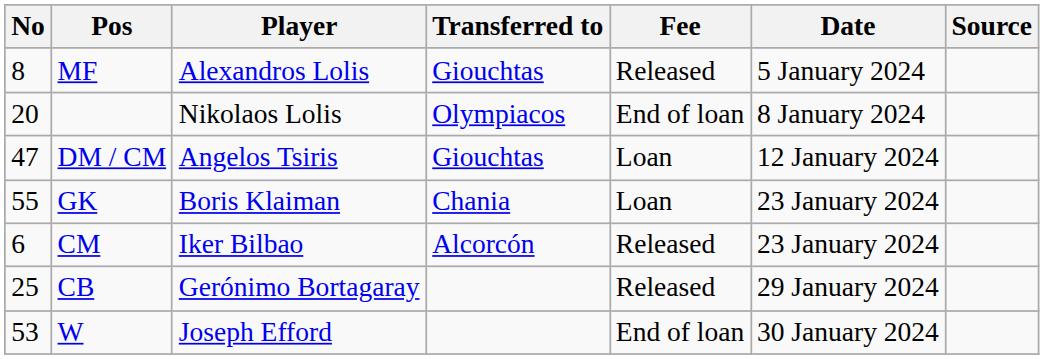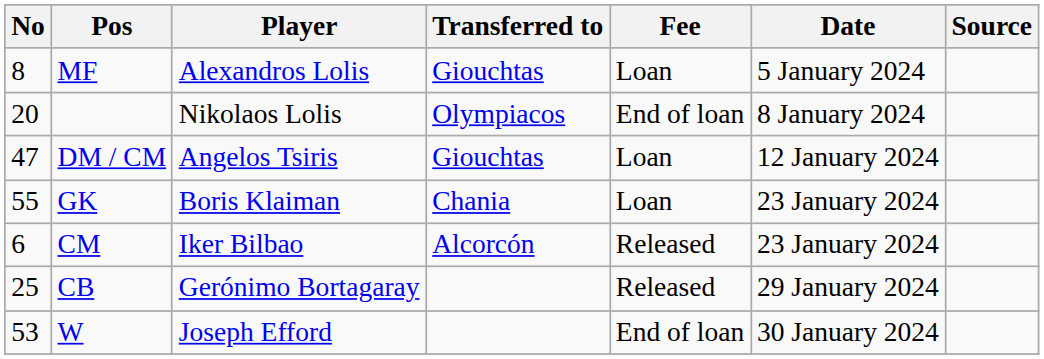MF | Fee: Released -> Loan
